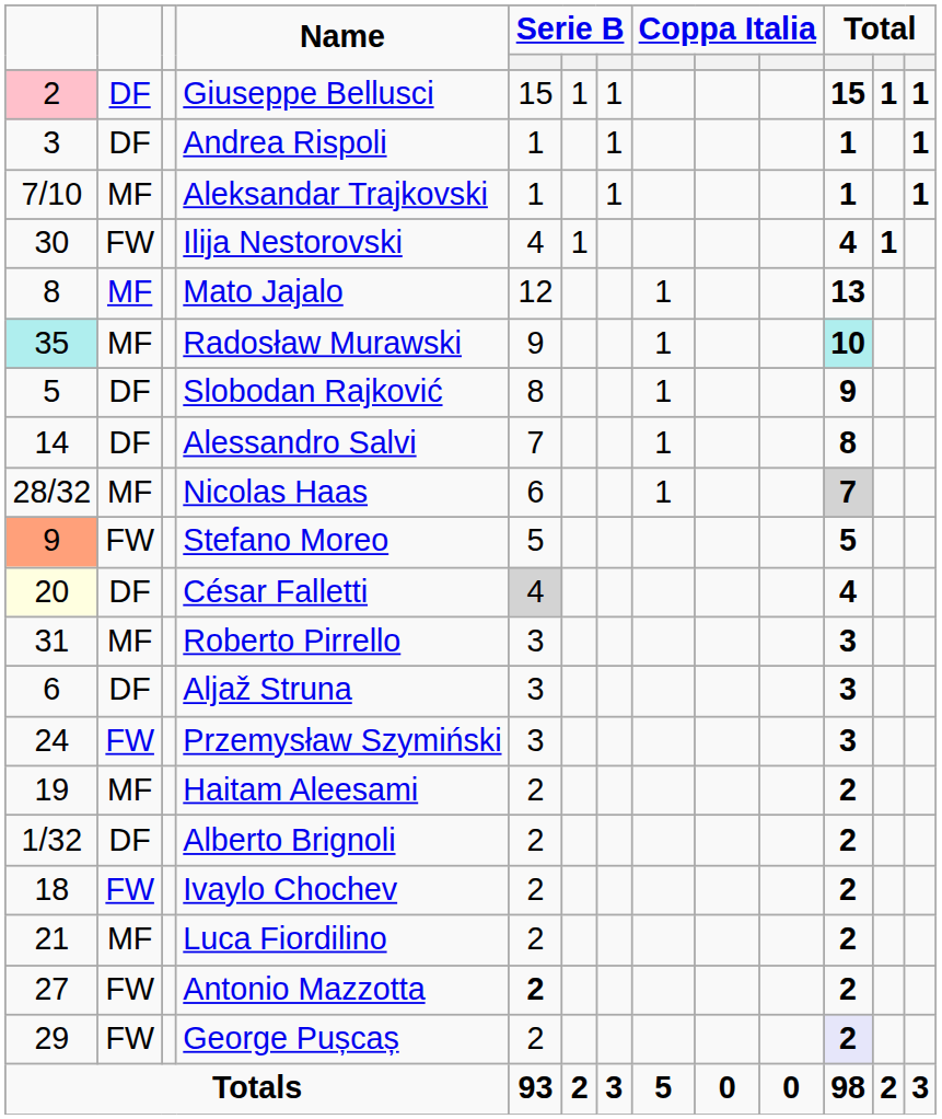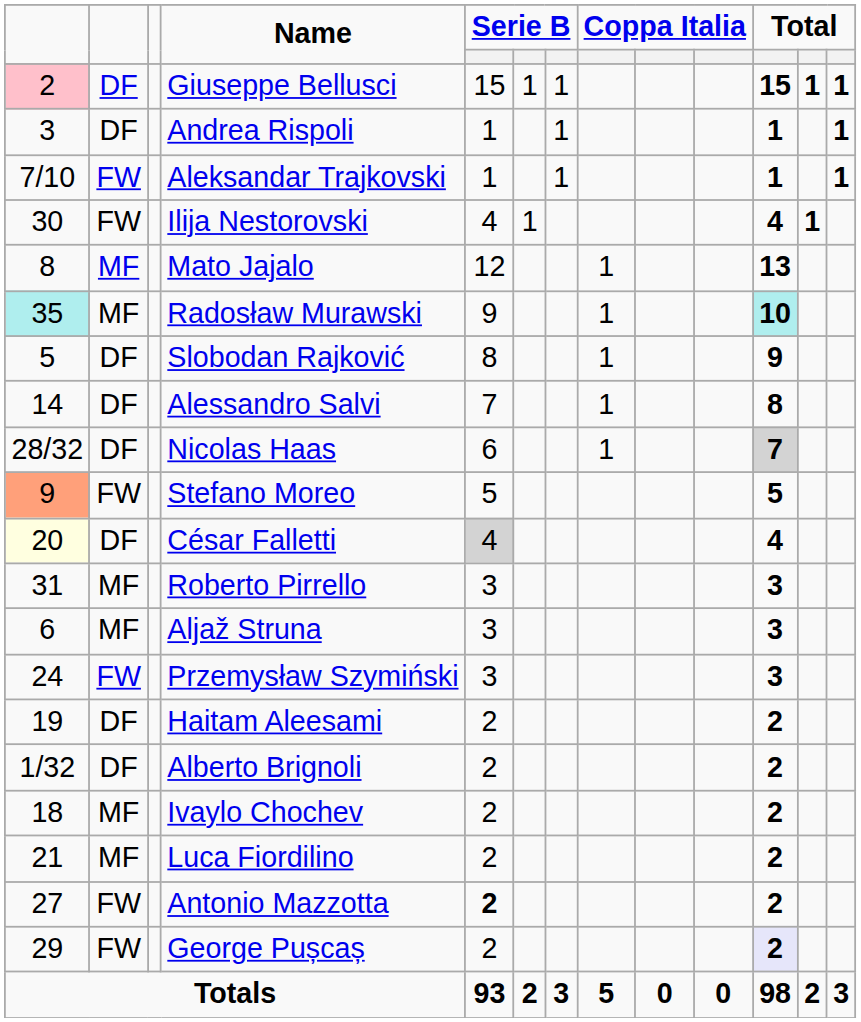Aleksandar Trajkovski | column 2: MF -> FW
Nicolas Haas | column 2: MF -> DF
Aljaž Struna | column 2: DF -> MF
Haitam Aleesami | column 2: MF -> DF
Ivaylo Chochev | column 2: FW -> MF
